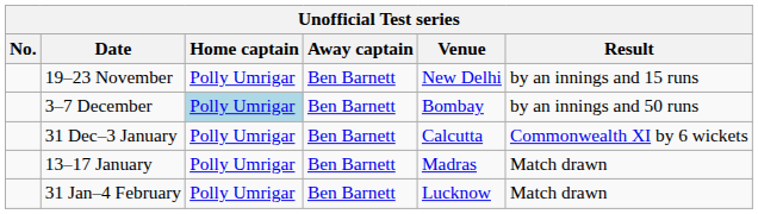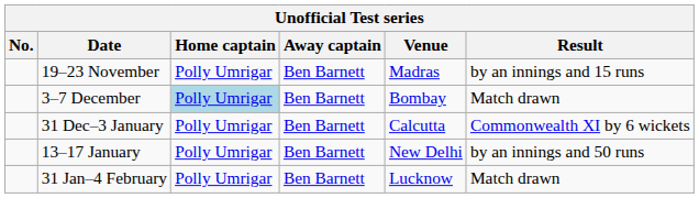19–23 November | Venue: New Delhi -> Madras
3–7 December | Result: by an innings and 50 runs -> Match drawn
13–17 January | Venue: Madras -> New Delhi
13–17 January | Result: Match drawn -> by an innings and 50 runs
